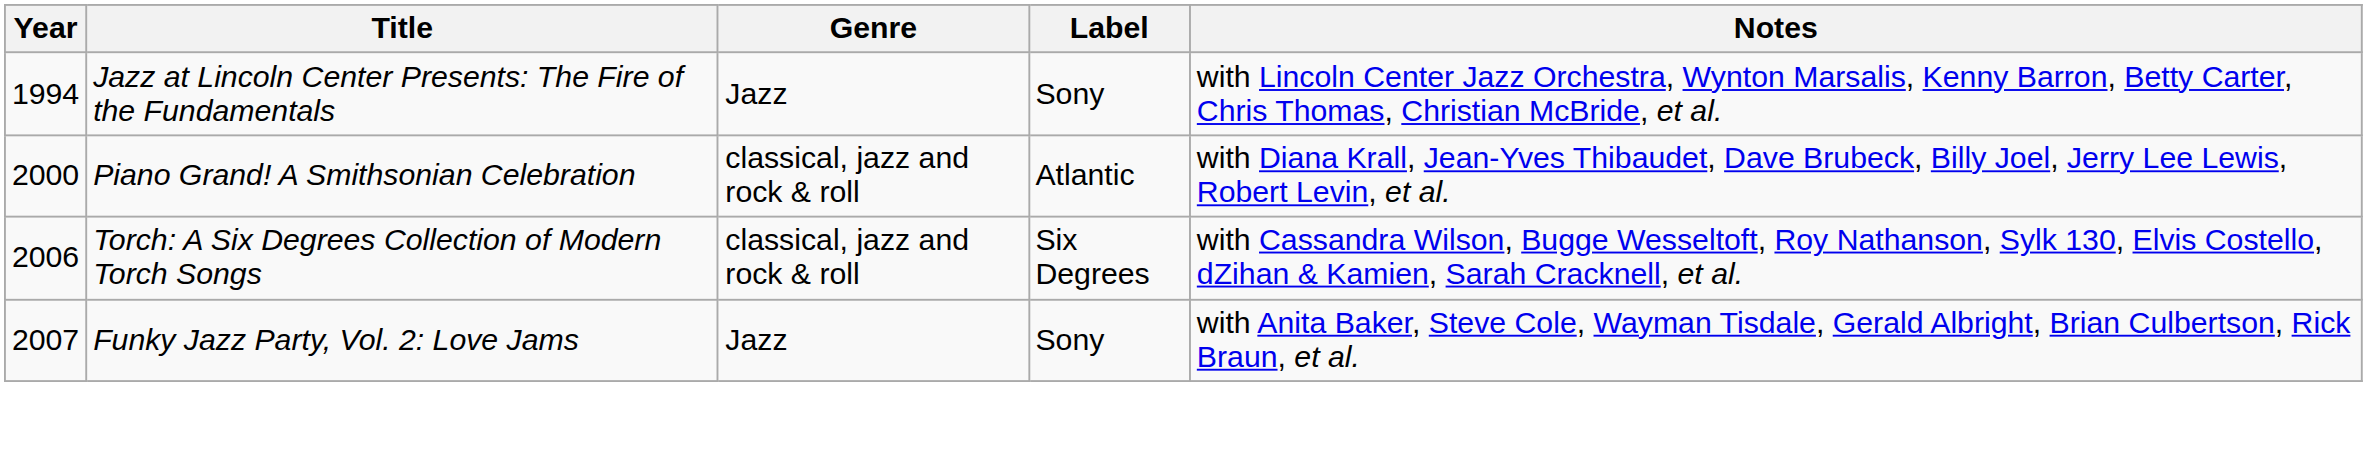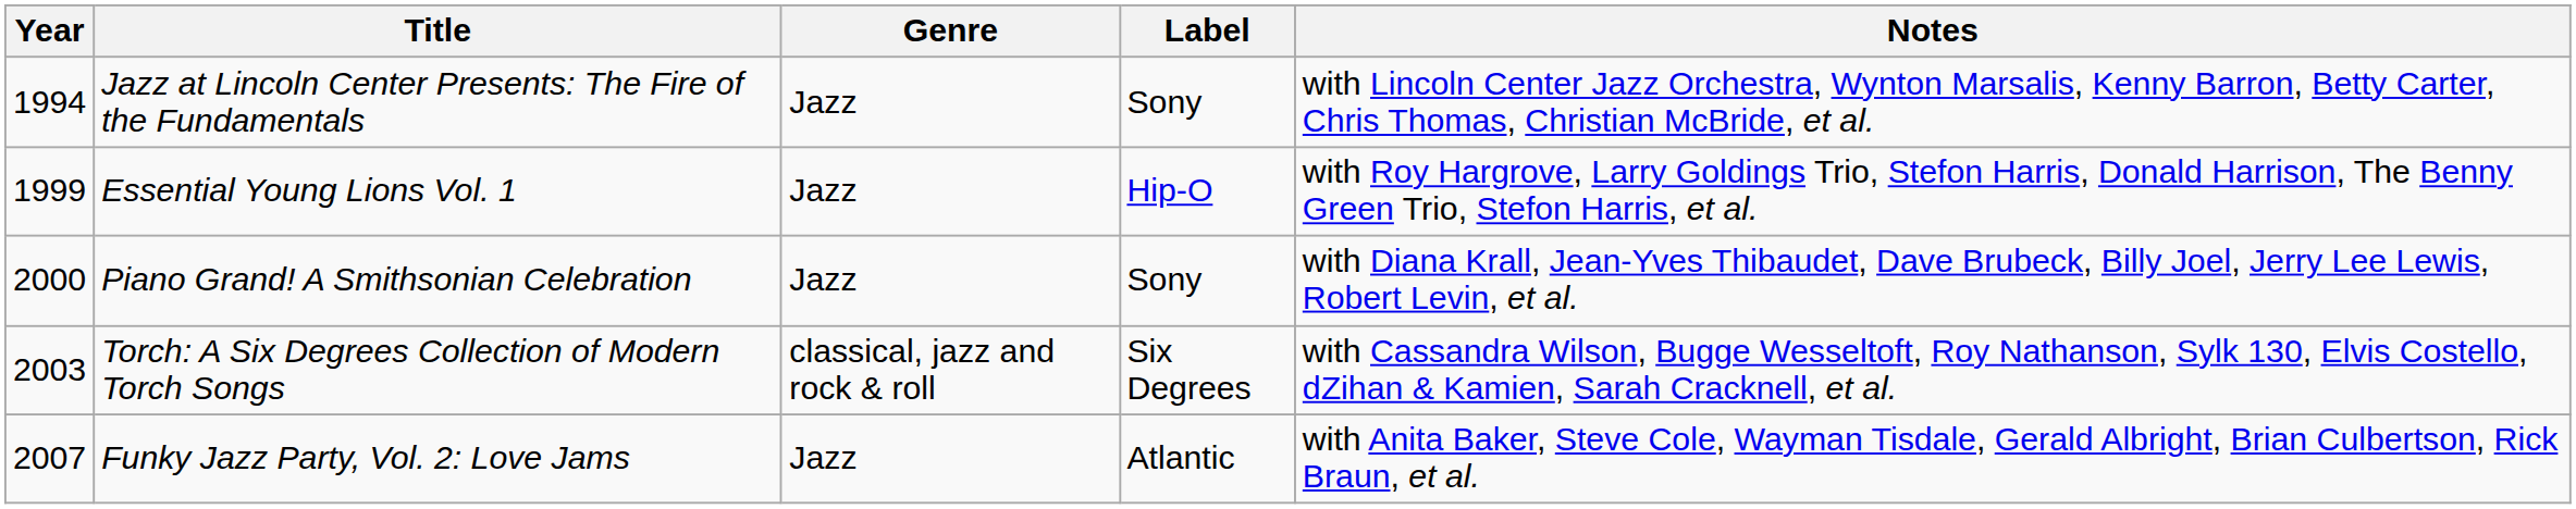+ row: 1999 | Essential Young Lions Vol. 1 | Jazz | Hip-O | with Roy Hargrove, Larry Goldings Trio, Stefon Harris, Donald Harrison, The Benny Green Trio, Stefon Harris, et al.
Piano Grand! A Smithsonian Celebration | Genre: classical, jazz and rock & roll -> Jazz
Piano Grand! A Smithsonian Celebration | Label: Atlantic -> Sony
Torch: A Six Degrees Collection of Modern Torch Songs | Year: 2006 -> 2003
Funky Jazz Party, Vol. 2: Love Jams | Label: Sony -> Atlantic
